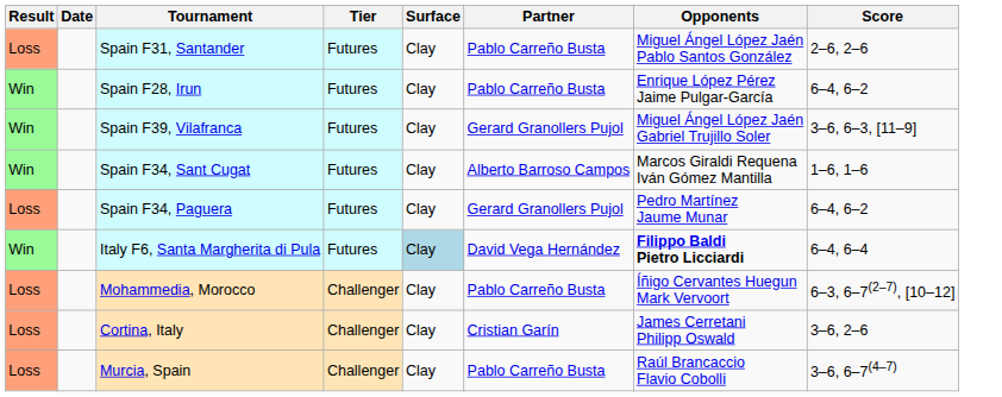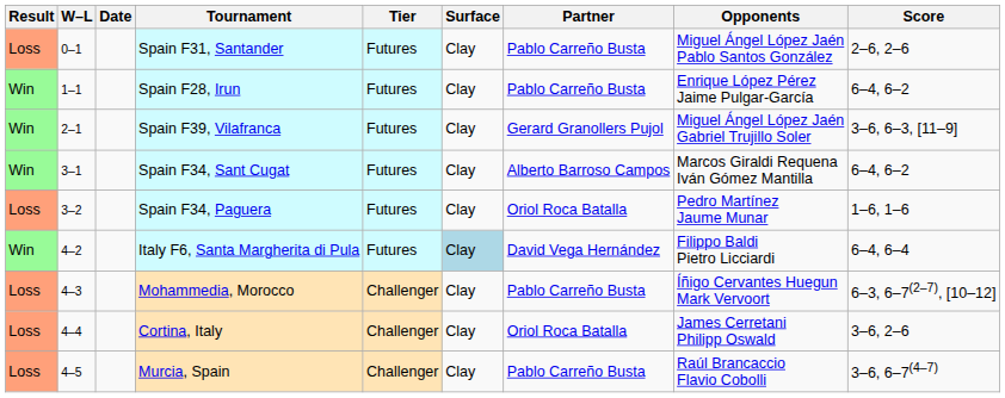+ column: W–L | 0–1 | 1–1 | 2–1 | 3–1 | 3–2 | 4–2 | 4–3 | 4–4 | 4–5
Spain F34, Sant Cugat | Score: 1–6, 1–6 -> 6–4, 6–2
Spain F34, Paguera | Partner: Gerard Granollers Pujol -> Oriol Roca Batalla
Spain F34, Paguera | Score: 6–4, 6–2 -> 1–6, 1–6
Italy F6, Santa Margherita di Pula | Opponents: bold -> normal
Cortina, Italy | Partner: Cristian Garín -> Oriol Roca Batalla
